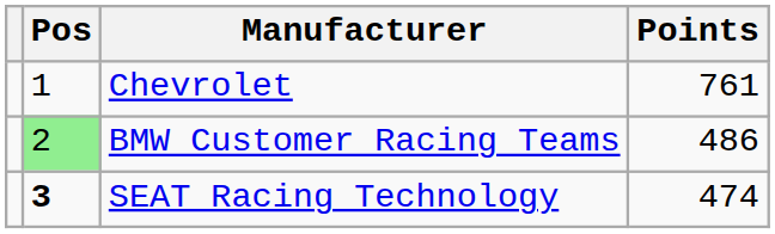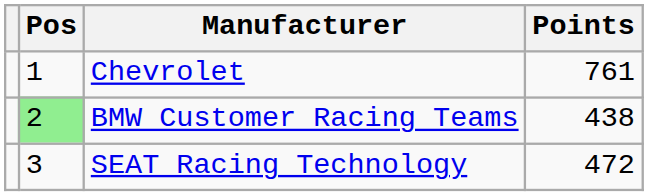BMW Customer Racing Teams | Points: 486 -> 438
SEAT Racing Technology | Pos: bold -> normal
SEAT Racing Technology | Points: 474 -> 472
